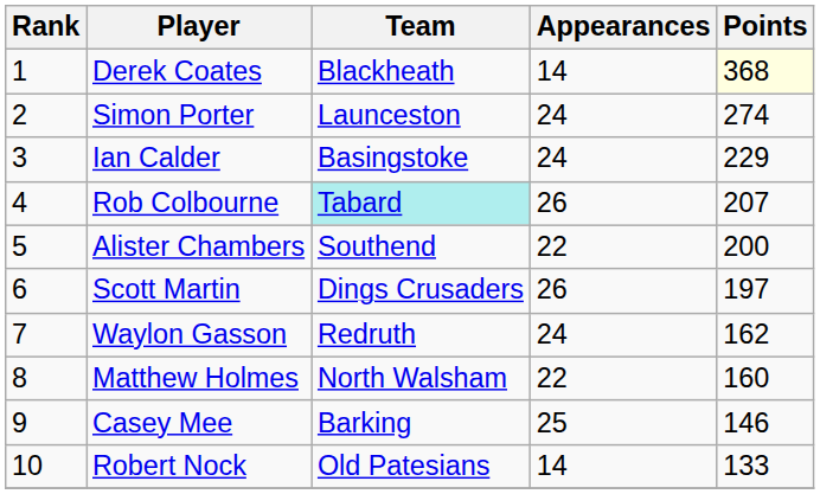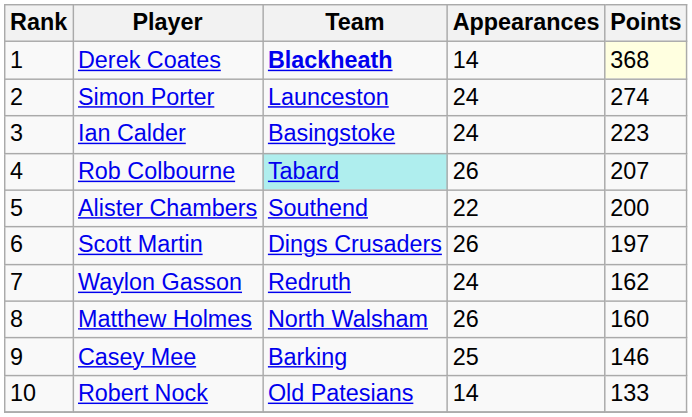Derek Coates | Team: normal -> bold
Ian Calder | Points: 229 -> 223
Matthew Holmes | Appearances: 22 -> 26
